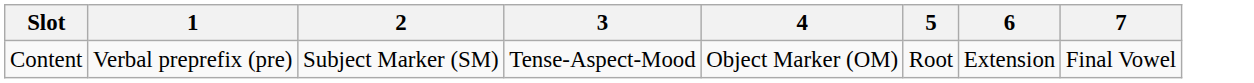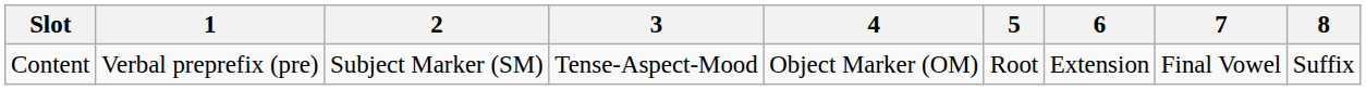+ column: 8 | Suffix
